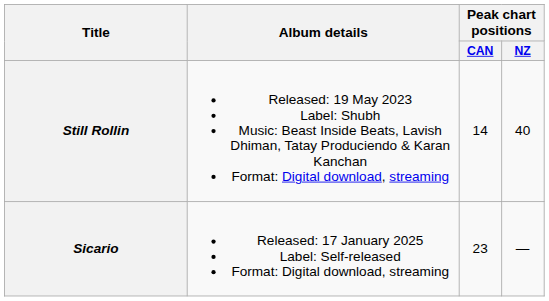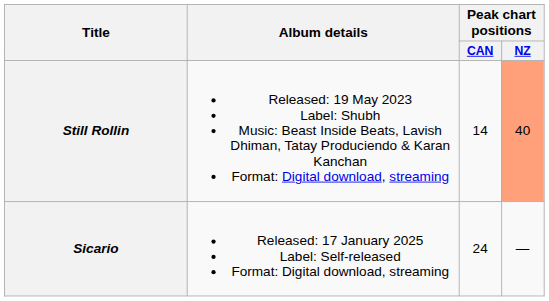Still Rollin | Peak chart positions / NZ: no background -> lightsalmon background
Sicario | Peak chart positions / CAN: 23 -> 24
